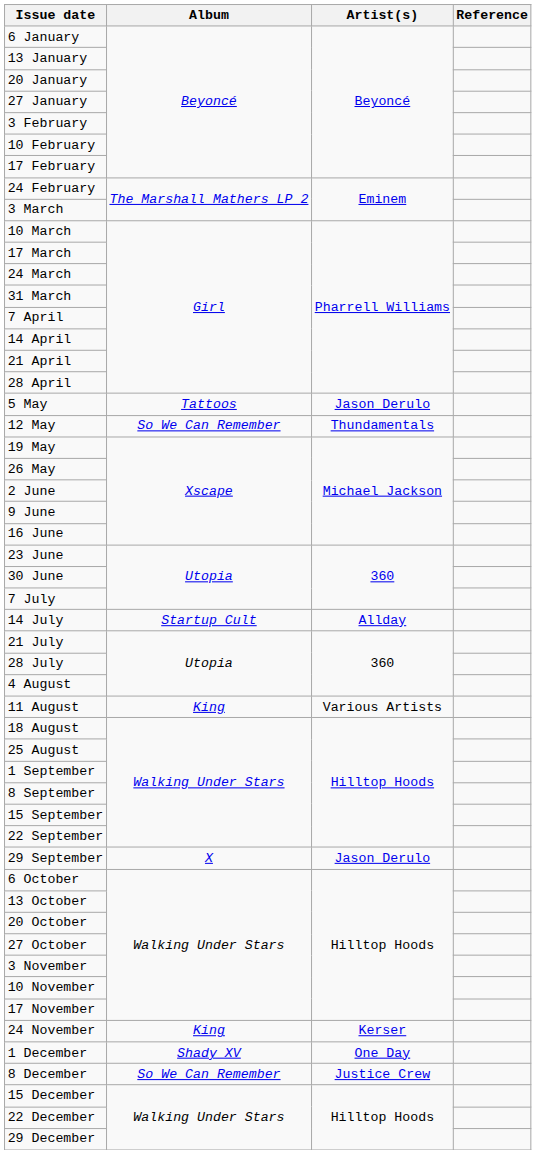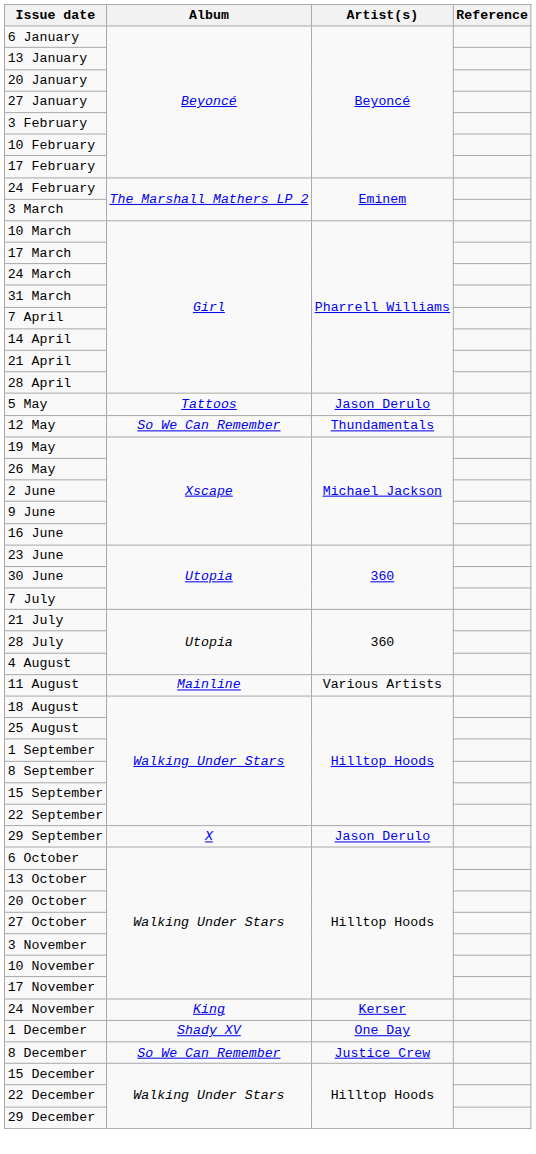- row: 14 July | Startup Cult | Allday
11 August | Album: King -> Mainline
